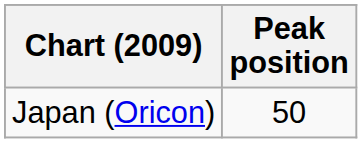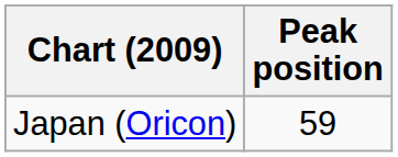Japan (Oricon) | Peak position: 50 -> 59
